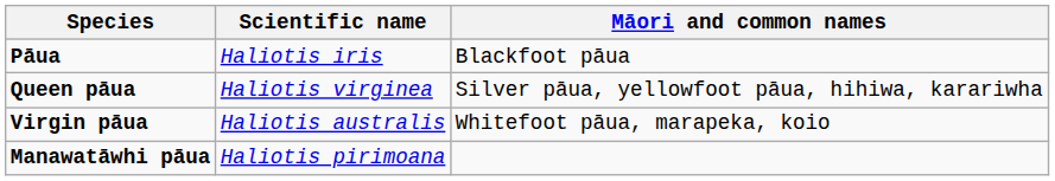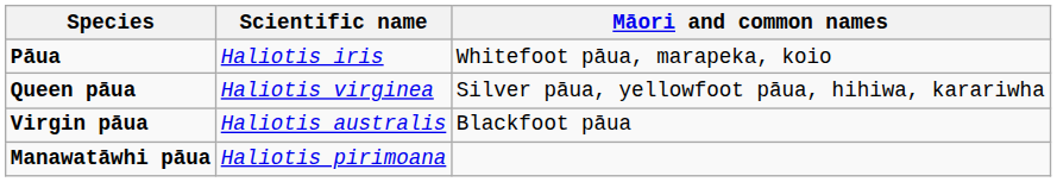Pāua | Māori and common names: Blackfoot pāua -> Whitefoot pāua, marapeka, koio
Virgin pāua | Māori and common names: Whitefoot pāua, marapeka, koio -> Blackfoot pāua
